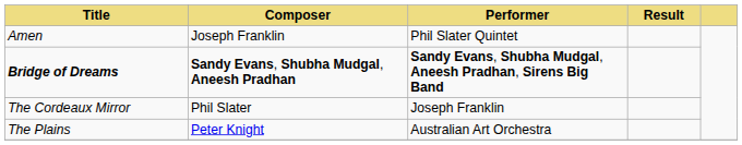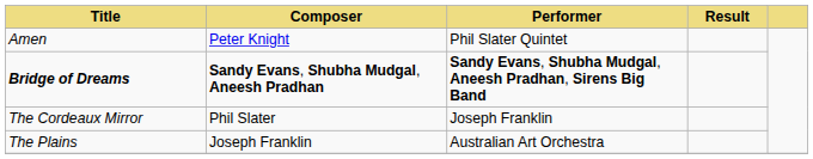Amen | Composer: Joseph Franklin -> Peter Knight
The Plains | Composer: Peter Knight -> Joseph Franklin
